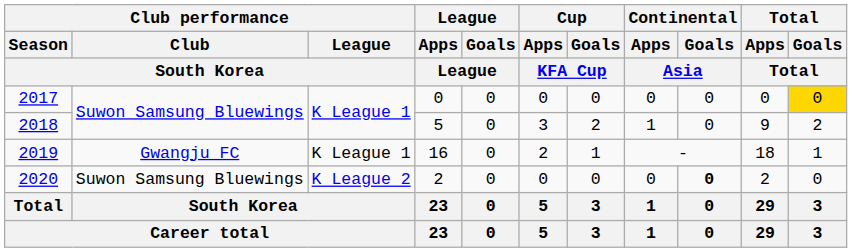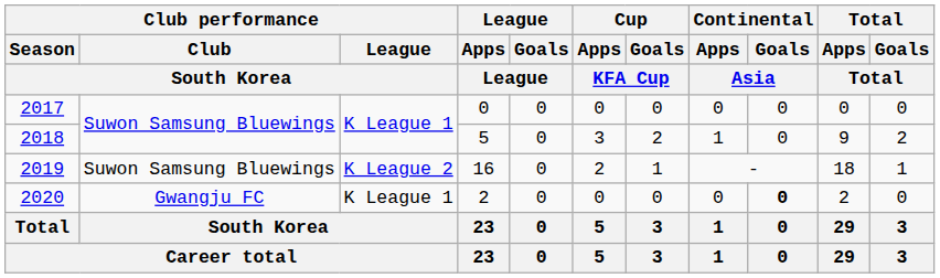2017 | Total / Goals / Total: gold background -> no background
2019 | Club performance / Club / South Korea: Gwangju FC -> Suwon Samsung Bluewings
2019 | Club performance / League / South Korea: K League 1 -> K League 2
2020 | Club performance / Club / South Korea: Suwon Samsung Bluewings -> Gwangju FC
2020 | Club performance / League / South Korea: K League 2 -> K League 1
